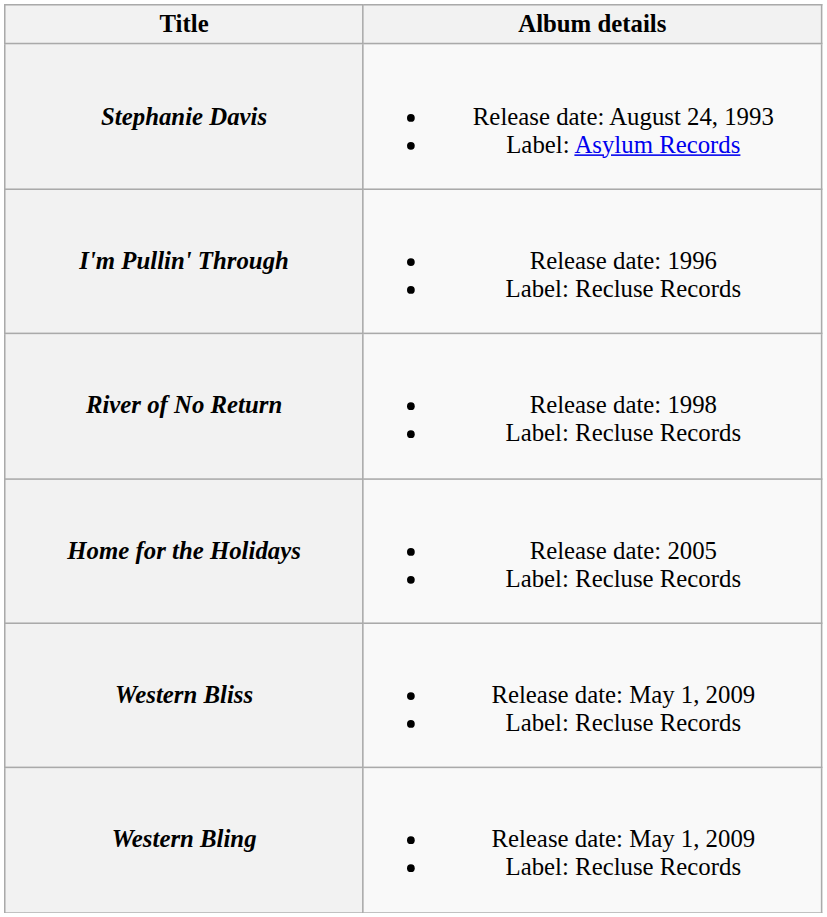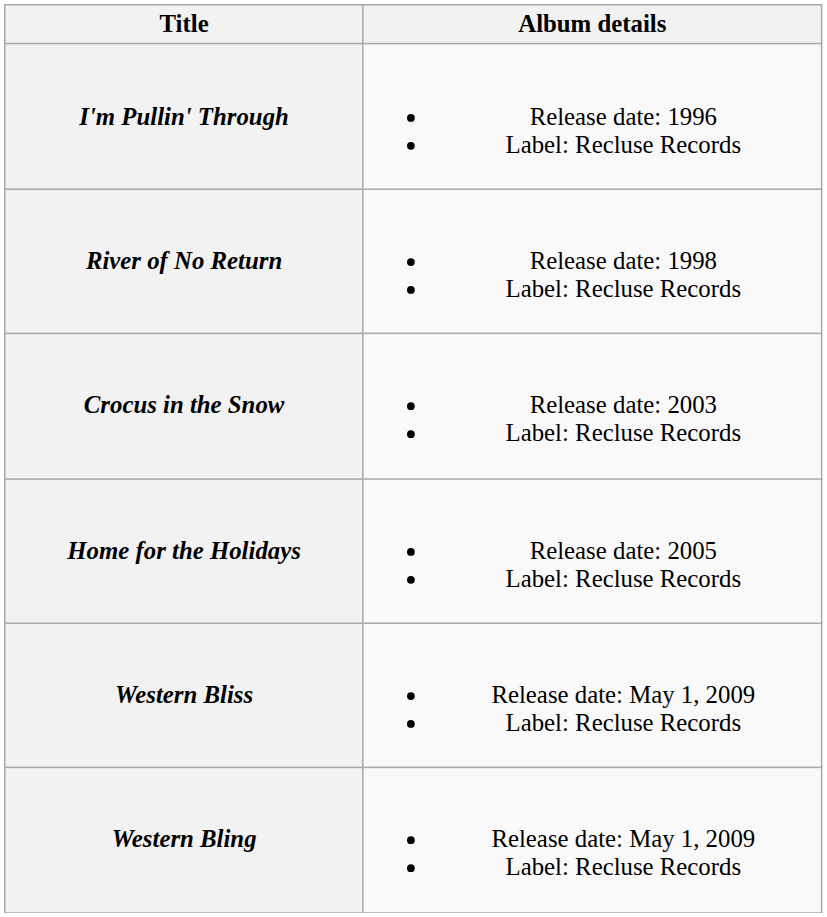- row: Stephanie Davis | Release date: August 24, 1993 Label: Asylum Records
+ row: Crocus in the Snow | Release date: 2003 Label: Recluse Records
